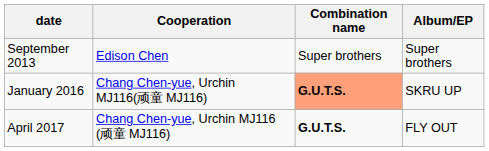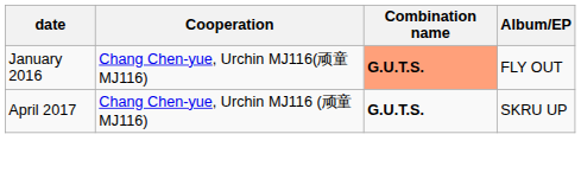- row: September 2013 | Edison Chen | Super brothers | Super brothers
January 2016 | Album/EP: SKRU UP -> FLY OUT
April 2017 | Album/EP: FLY OUT -> SKRU UP
